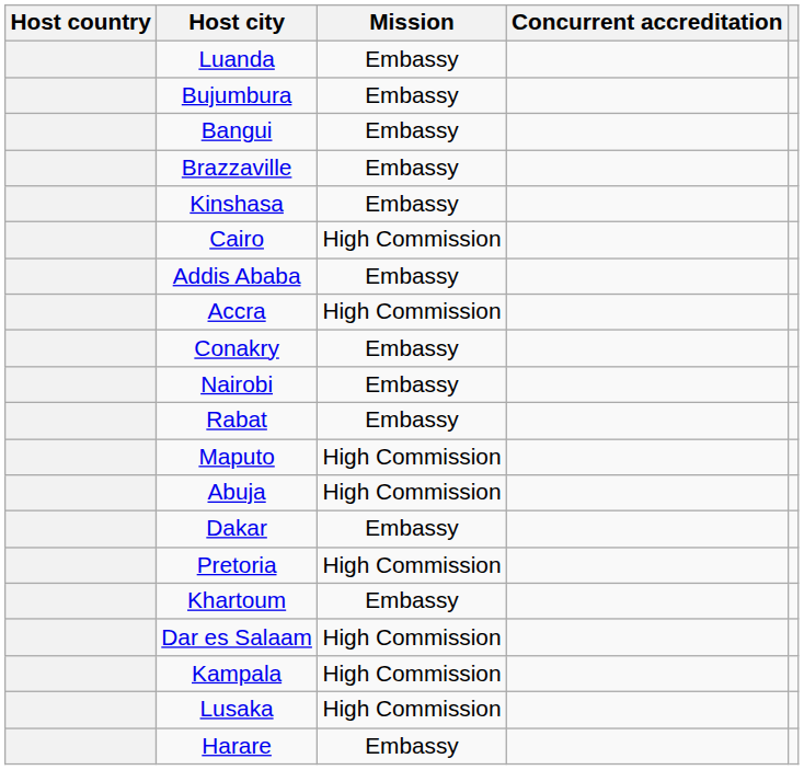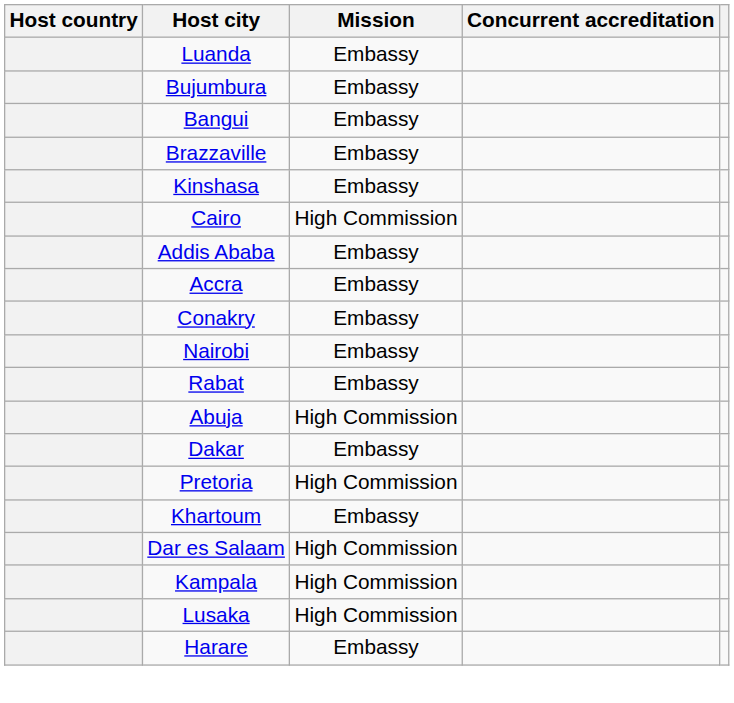Accra | Mission: High Commission -> Embassy
- row: Maputo | High Commission
